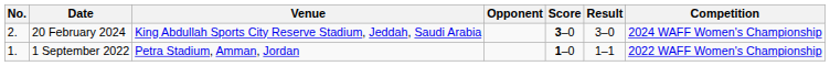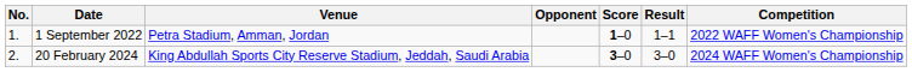rows swapped: 1 September 2022 <-> 20 February 2024
